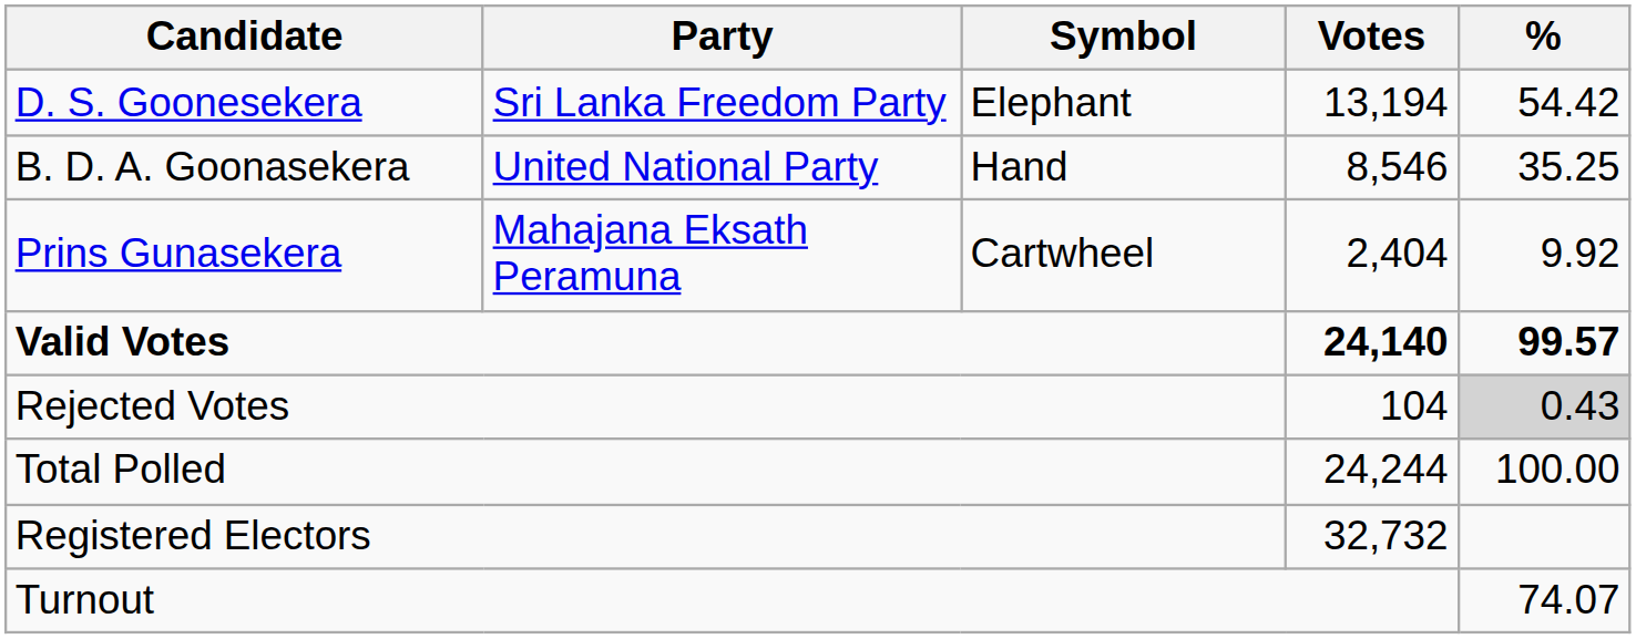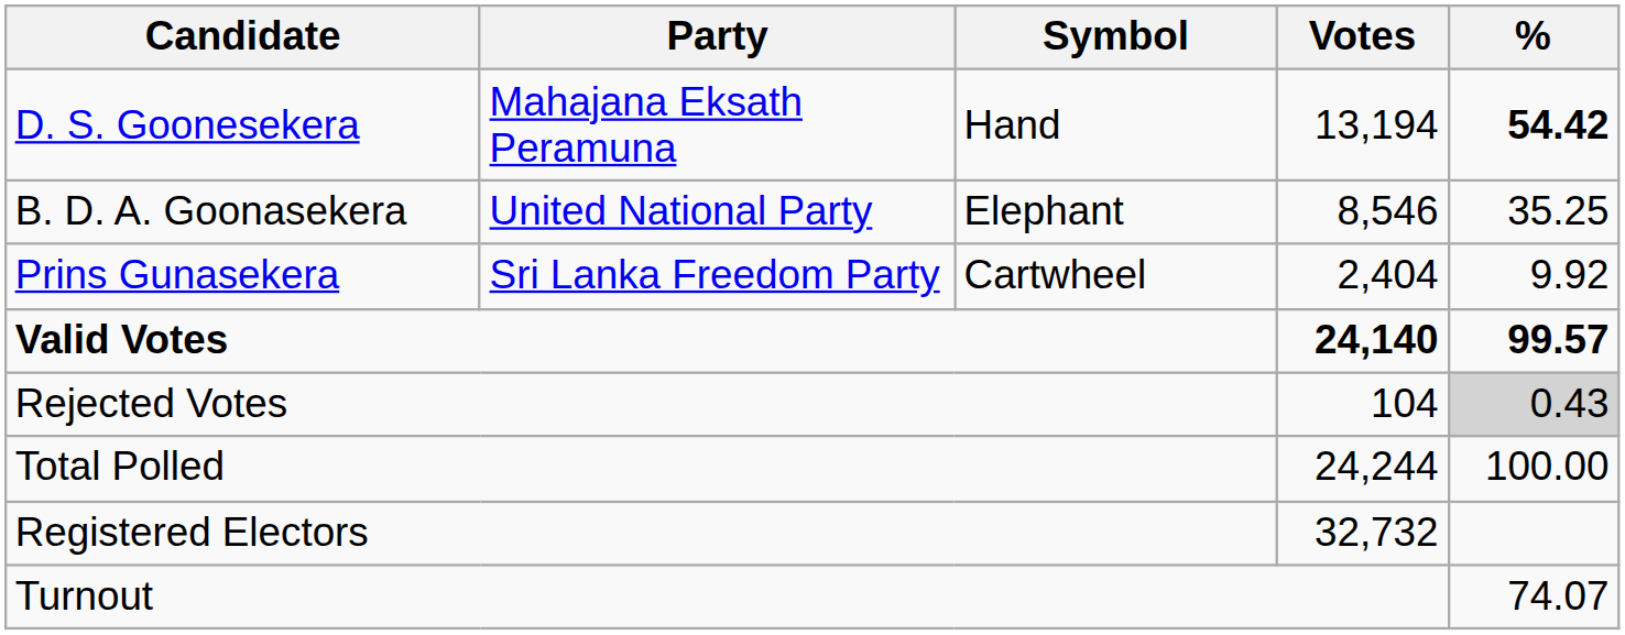D. S. Goonesekera | Party: Sri Lanka Freedom Party -> Mahajana Eksath Peramuna
D. S. Goonesekera | Symbol: Elephant -> Hand
D. S. Goonesekera | %: normal -> bold
B. D. A. Goonasekera | Symbol: Hand -> Elephant
Prins Gunasekera | Party: Mahajana Eksath Peramuna -> Sri Lanka Freedom Party
